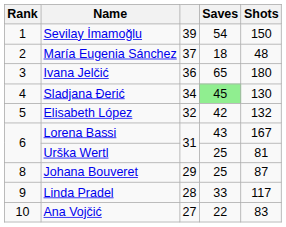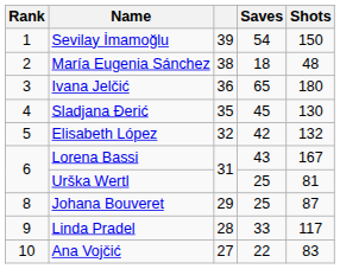María Eugenia Sánchez | column 3: 37 -> 38
Sladjana Đerić | column 3: 34 -> 35
Sladjana Đerić | Saves: lightgreen background -> no background
